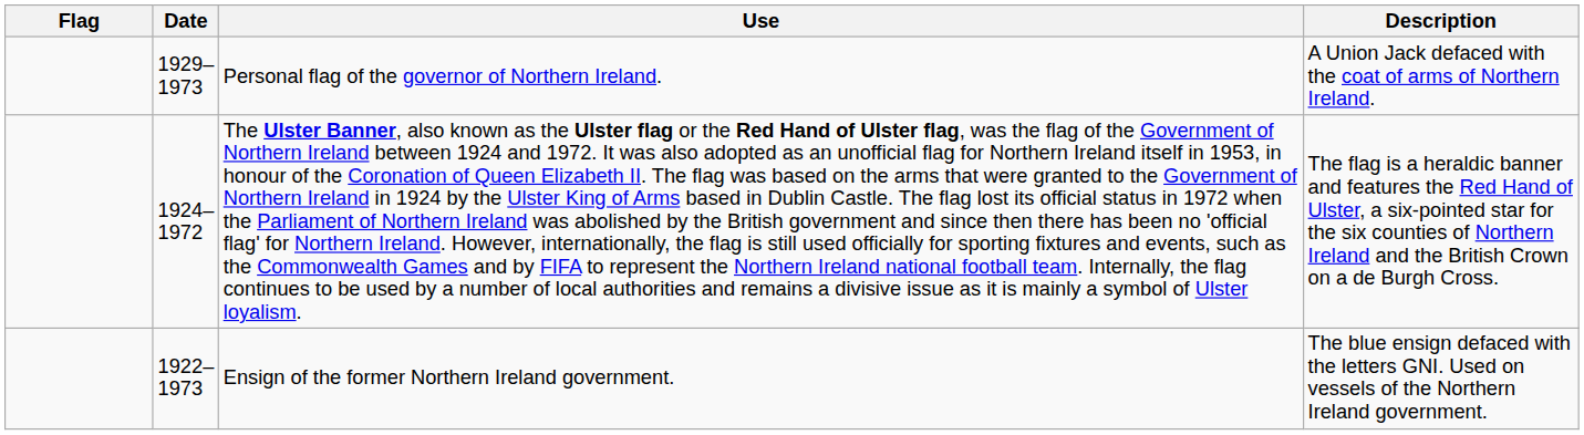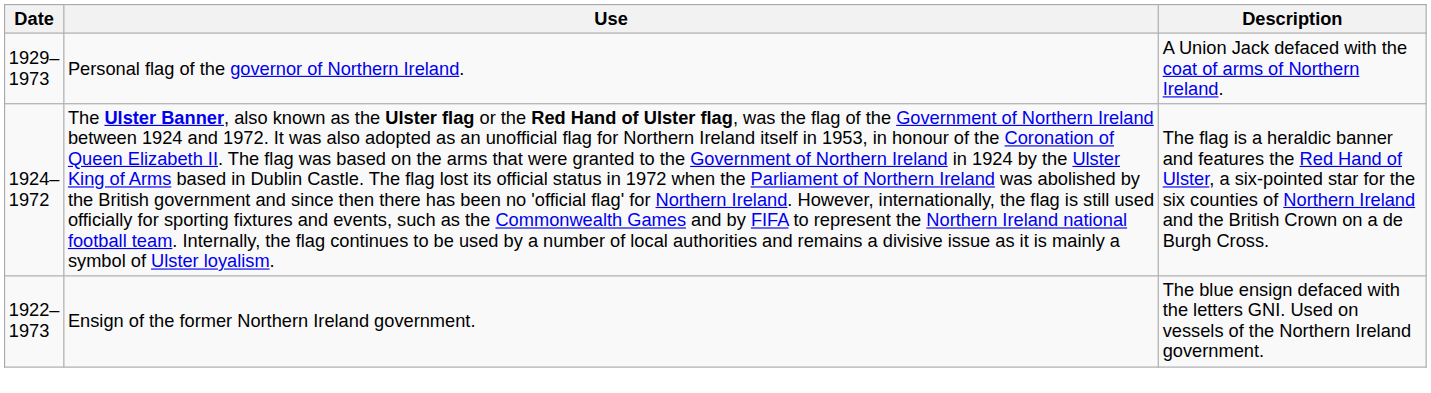- column: Flag
